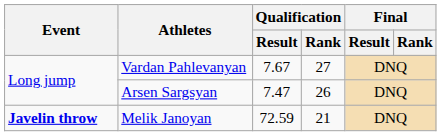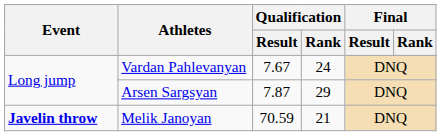Vardan Pahlevanyan | Qualification / Rank: 27 -> 24
Arsen Sargsyan | Qualification / Result: 7.47 -> 7.87
Arsen Sargsyan | Qualification / Rank: 26 -> 29
Melik Janoyan | Qualification / Result: 72.59 -> 70.59
